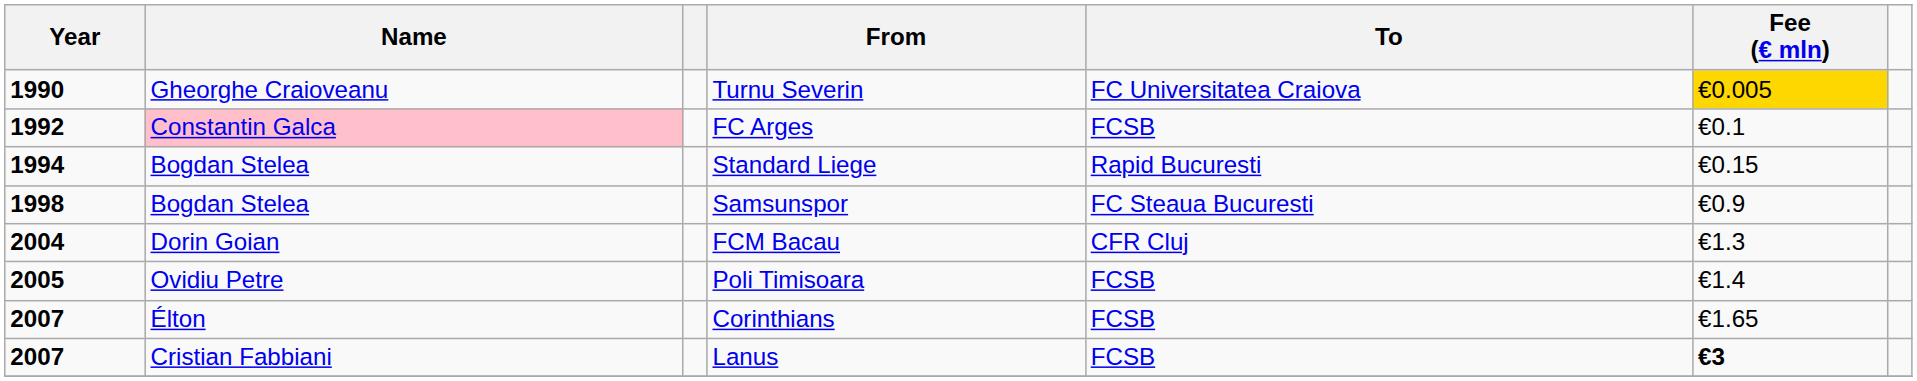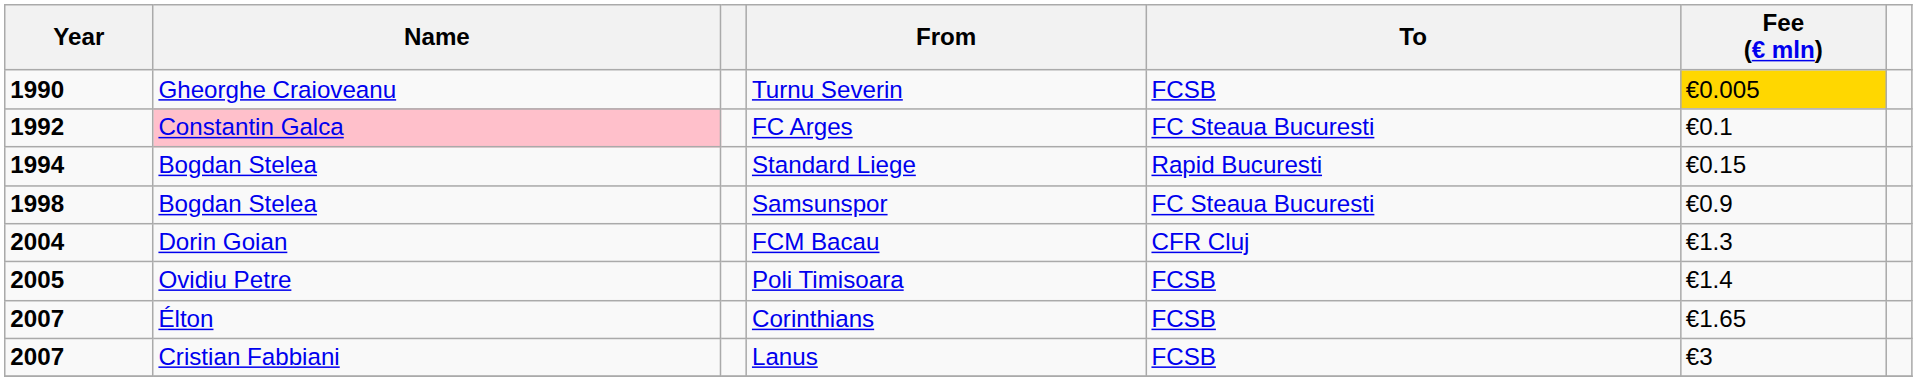Turnu Severin | To: FC Universitatea Craiova -> FCSB
FC Arges | To: FCSB -> FC Steaua Bucuresti
Lanus | Fee (€ mln): bold -> normal
